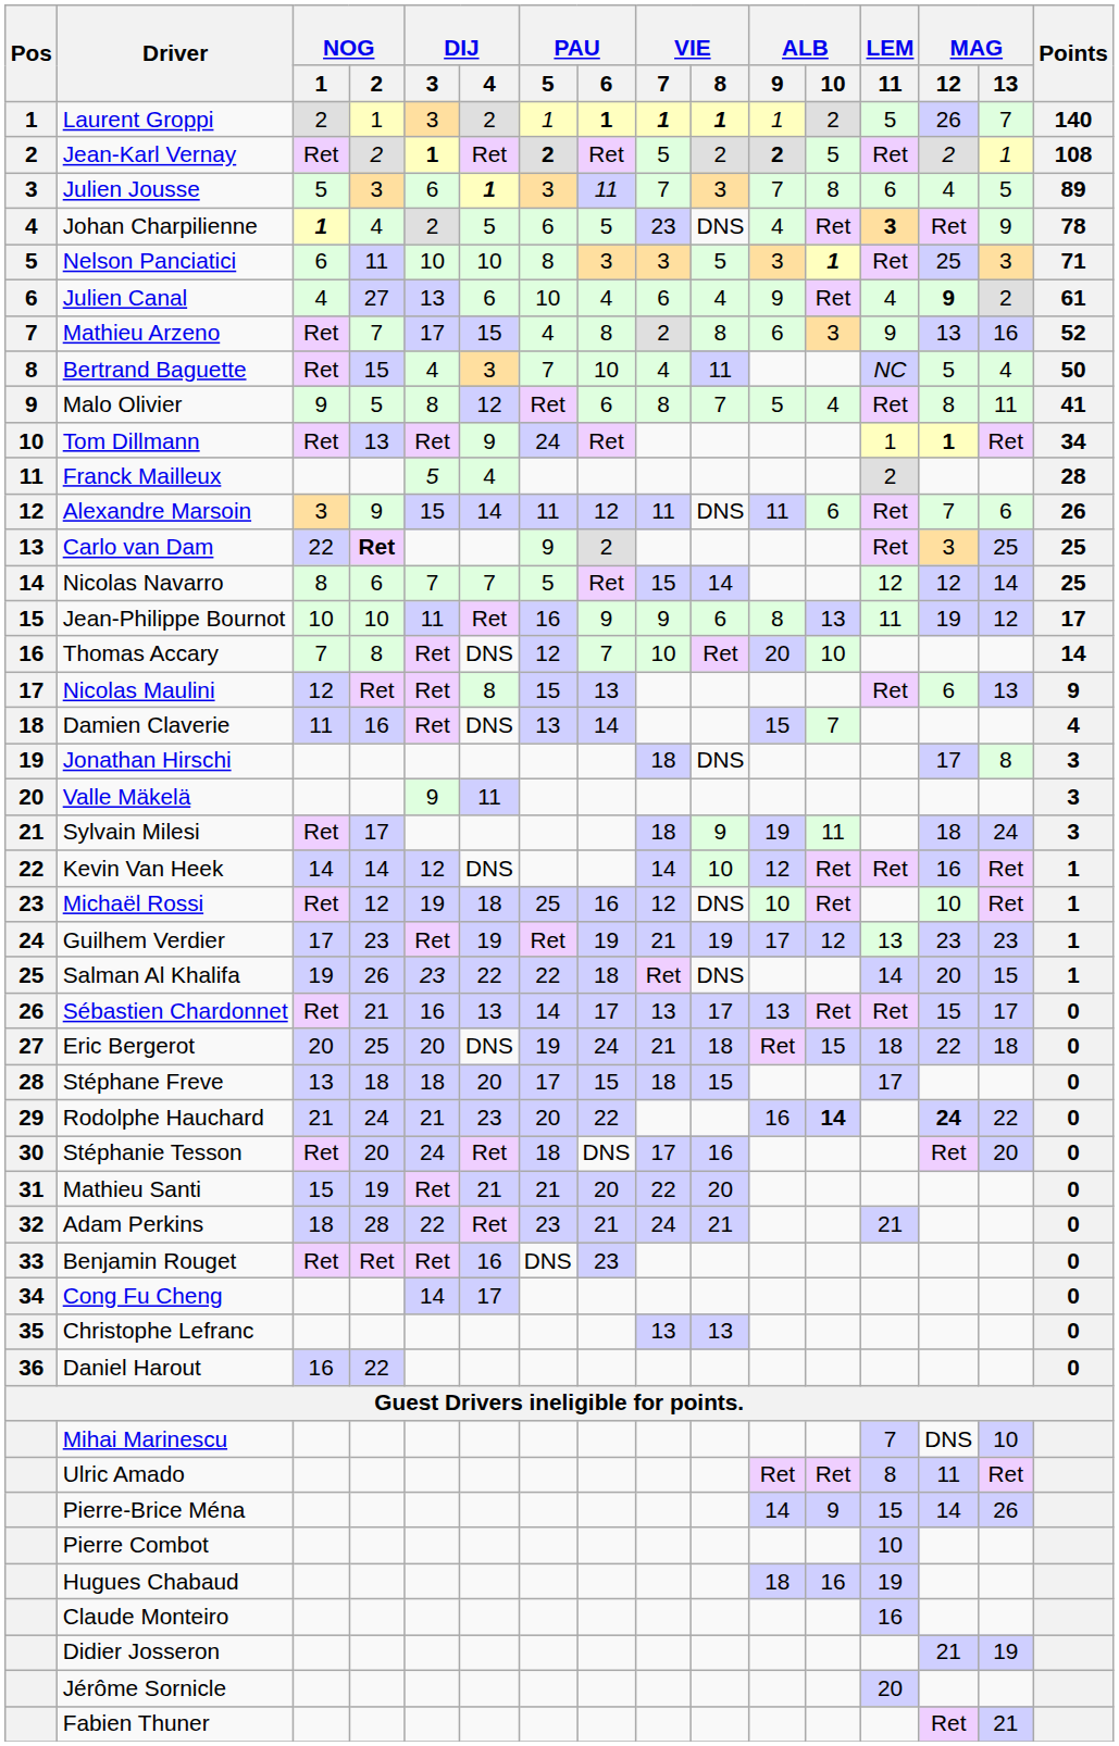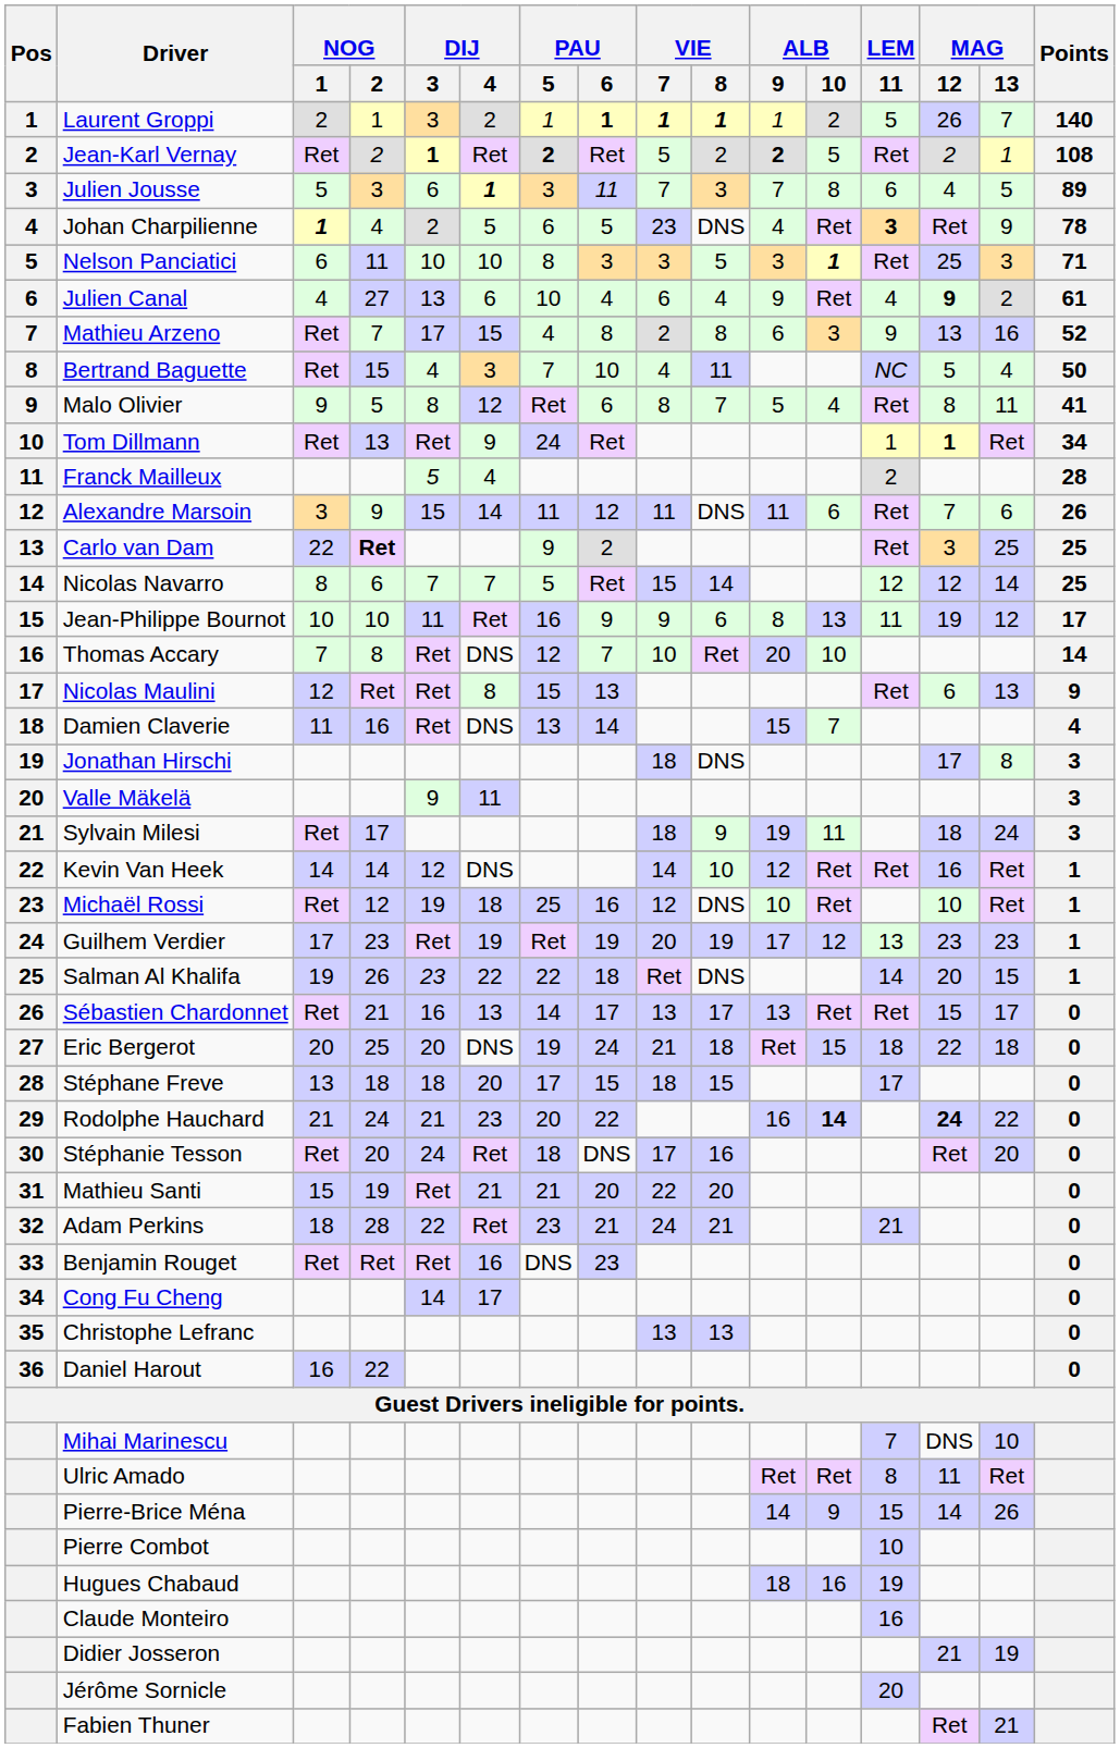Guilhem Verdier | VIE / 7: 21 -> 20
